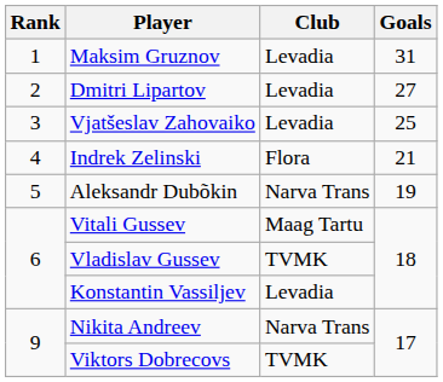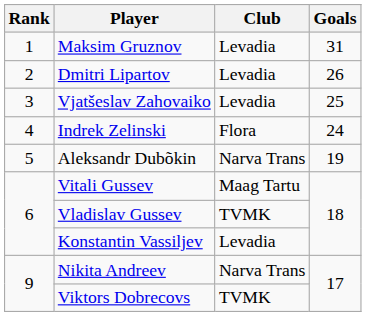Dmitri Lipartov | Goals: 27 -> 26
Indrek Zelinski | Goals: 21 -> 24
